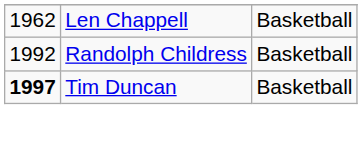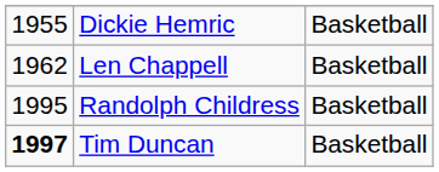+ row: 1955 | Dickie Hemric | Basketball
Randolph Childress | column 1: 1992 -> 1995
